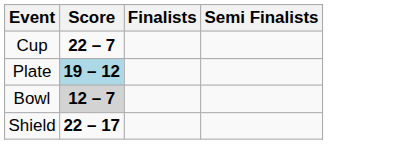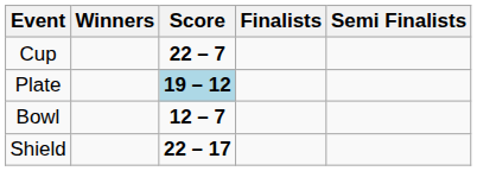+ column: Winners
Bowl | Score: lightgrey background -> no background
